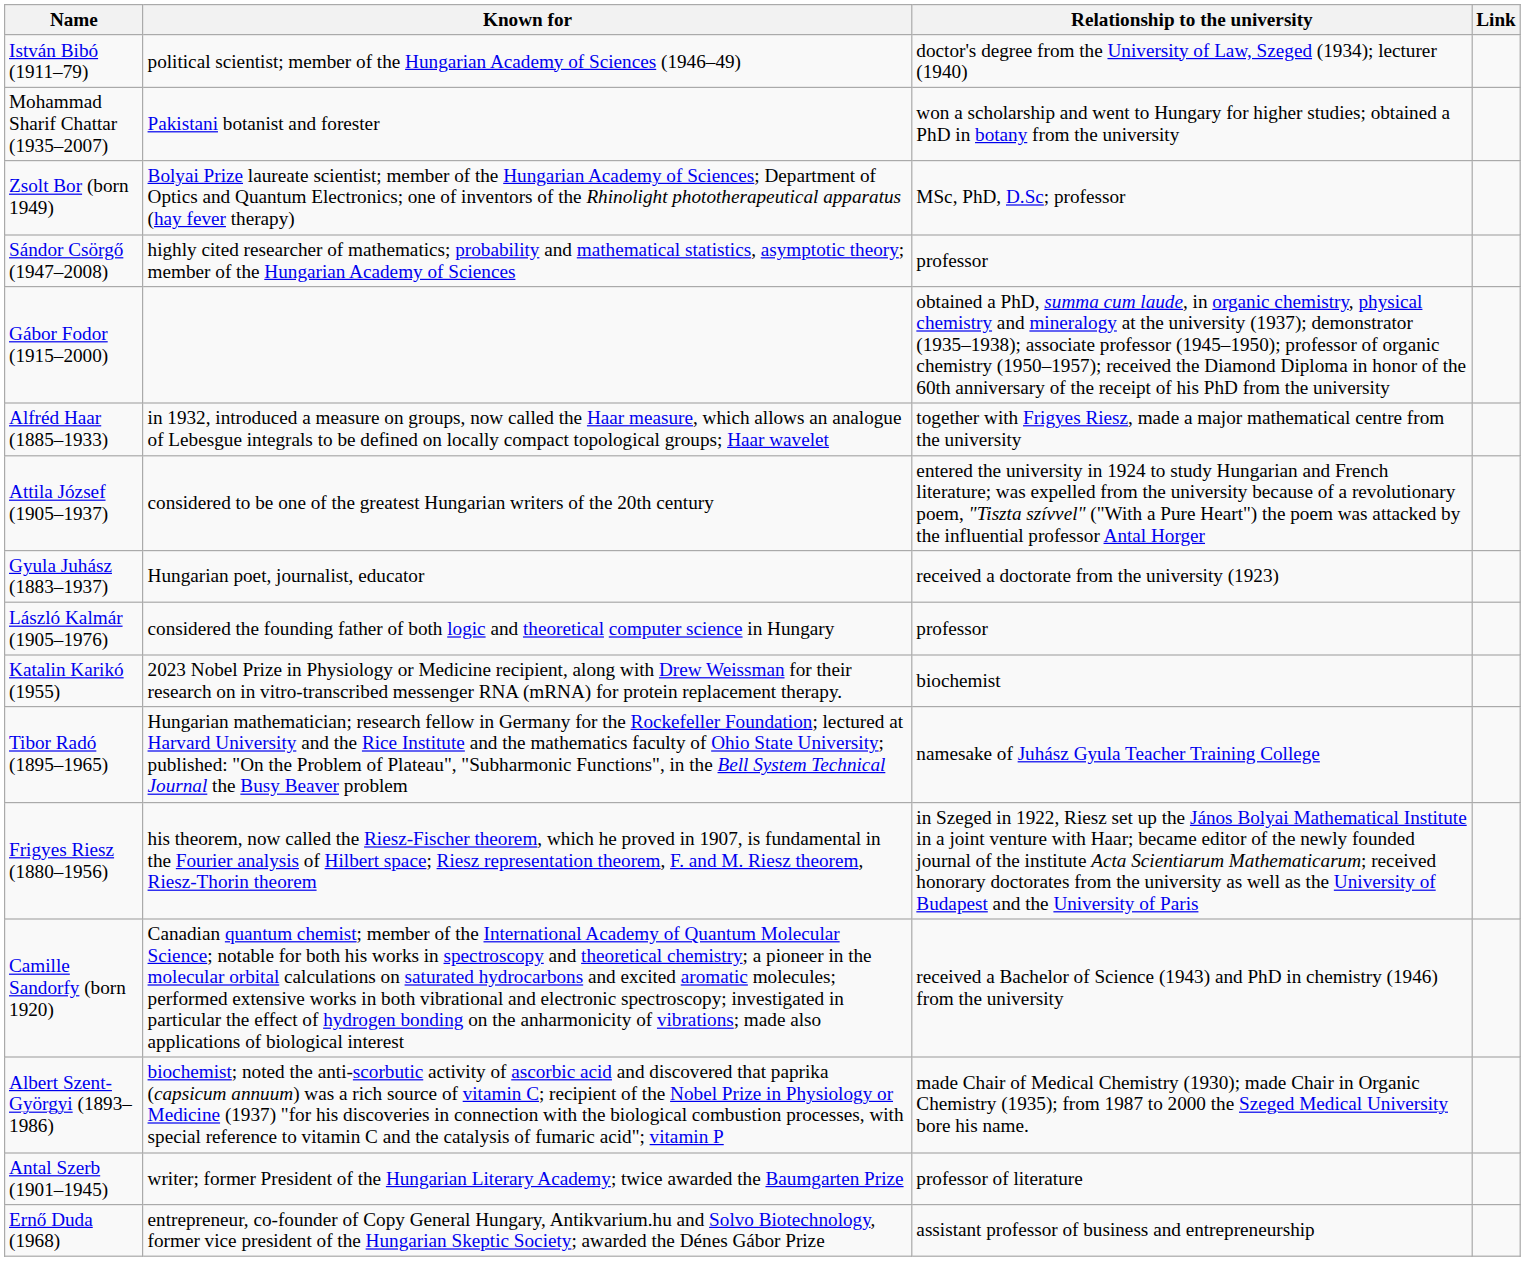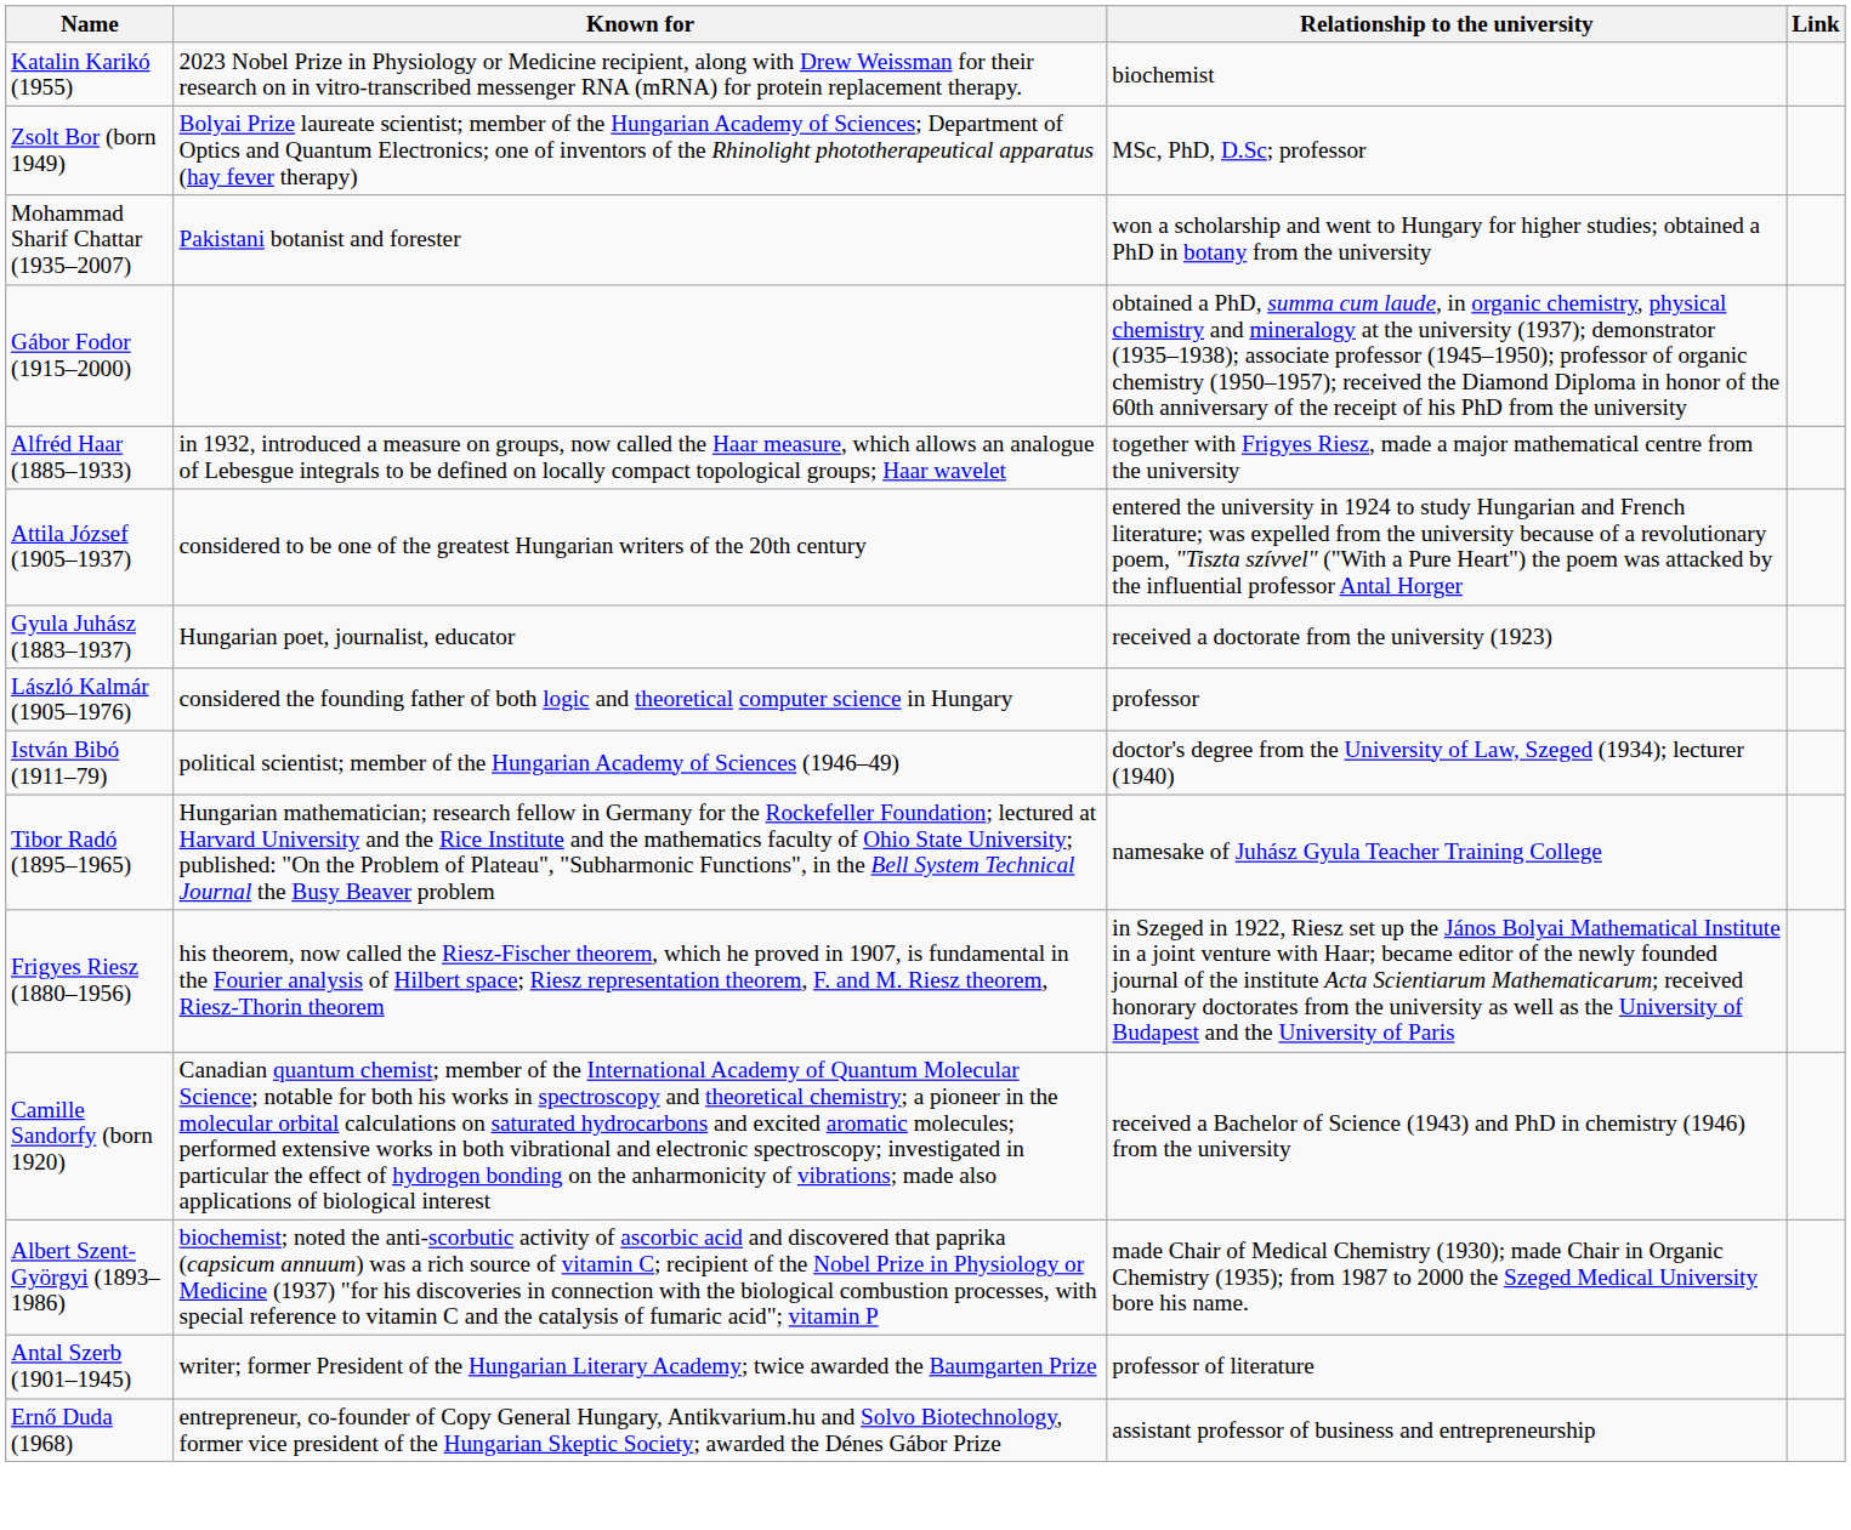rows swapped: István Bibó (1911–79) <-> Katalin Karikó (1955)
rows swapped: Zsolt Bor (born 1949) <-> Mohammad Sharif Chattar (1935–2007)
- row: Sándor Csörgő (1947–2008) | highly cited researcher of mathematics; probability and mathematical statistics, asymptotic theory; member of the Hungarian Academy of Sciences | professor
